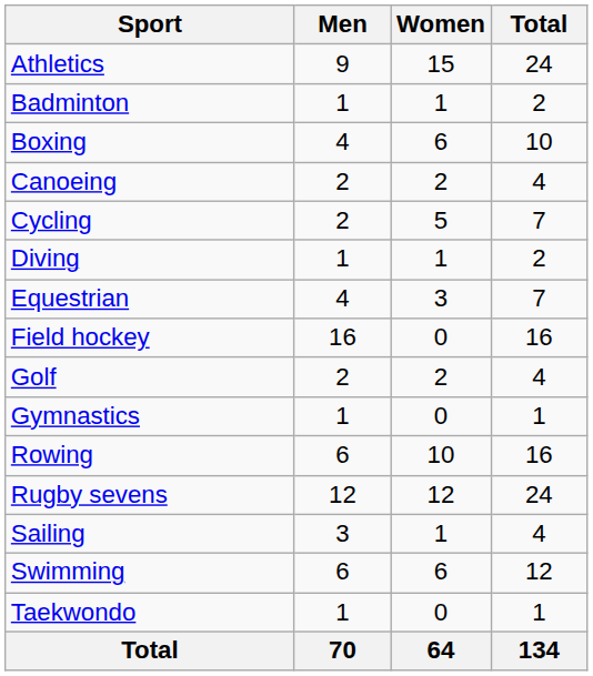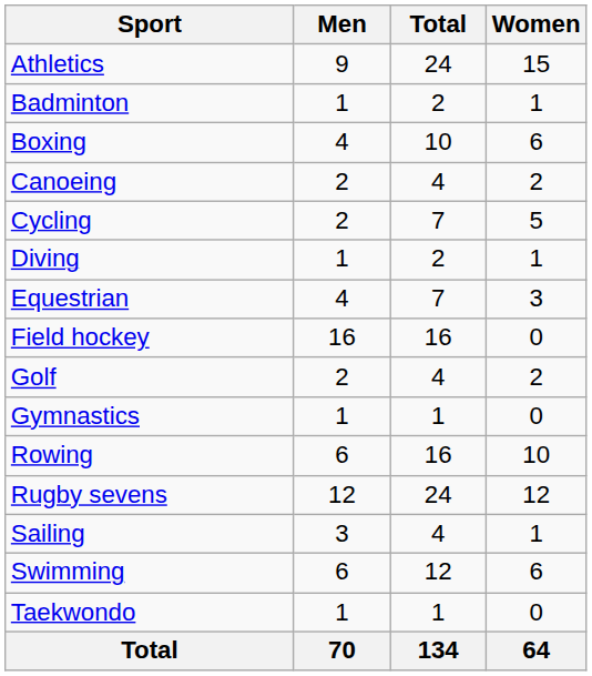columns swapped: Women <-> Total
